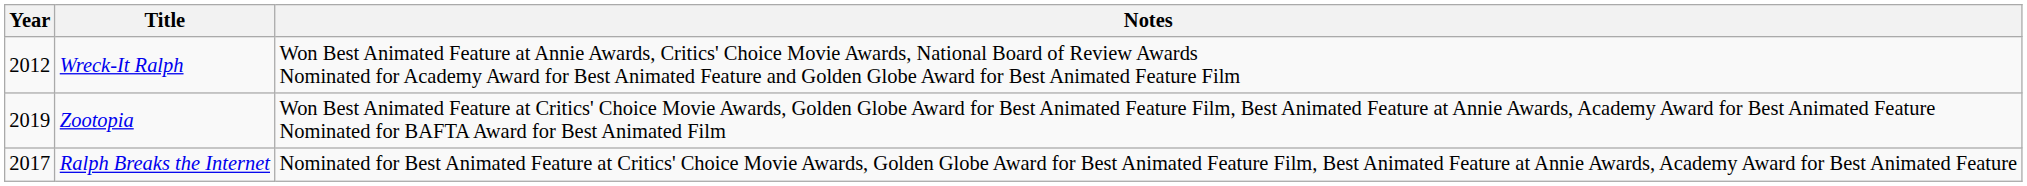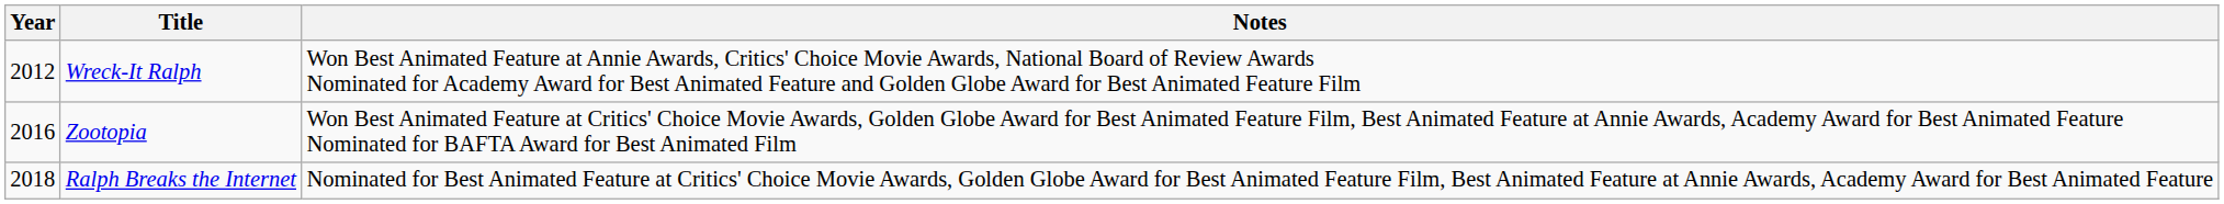Zootopia | Year: 2019 -> 2016
Ralph Breaks the Internet | Year: 2017 -> 2018
